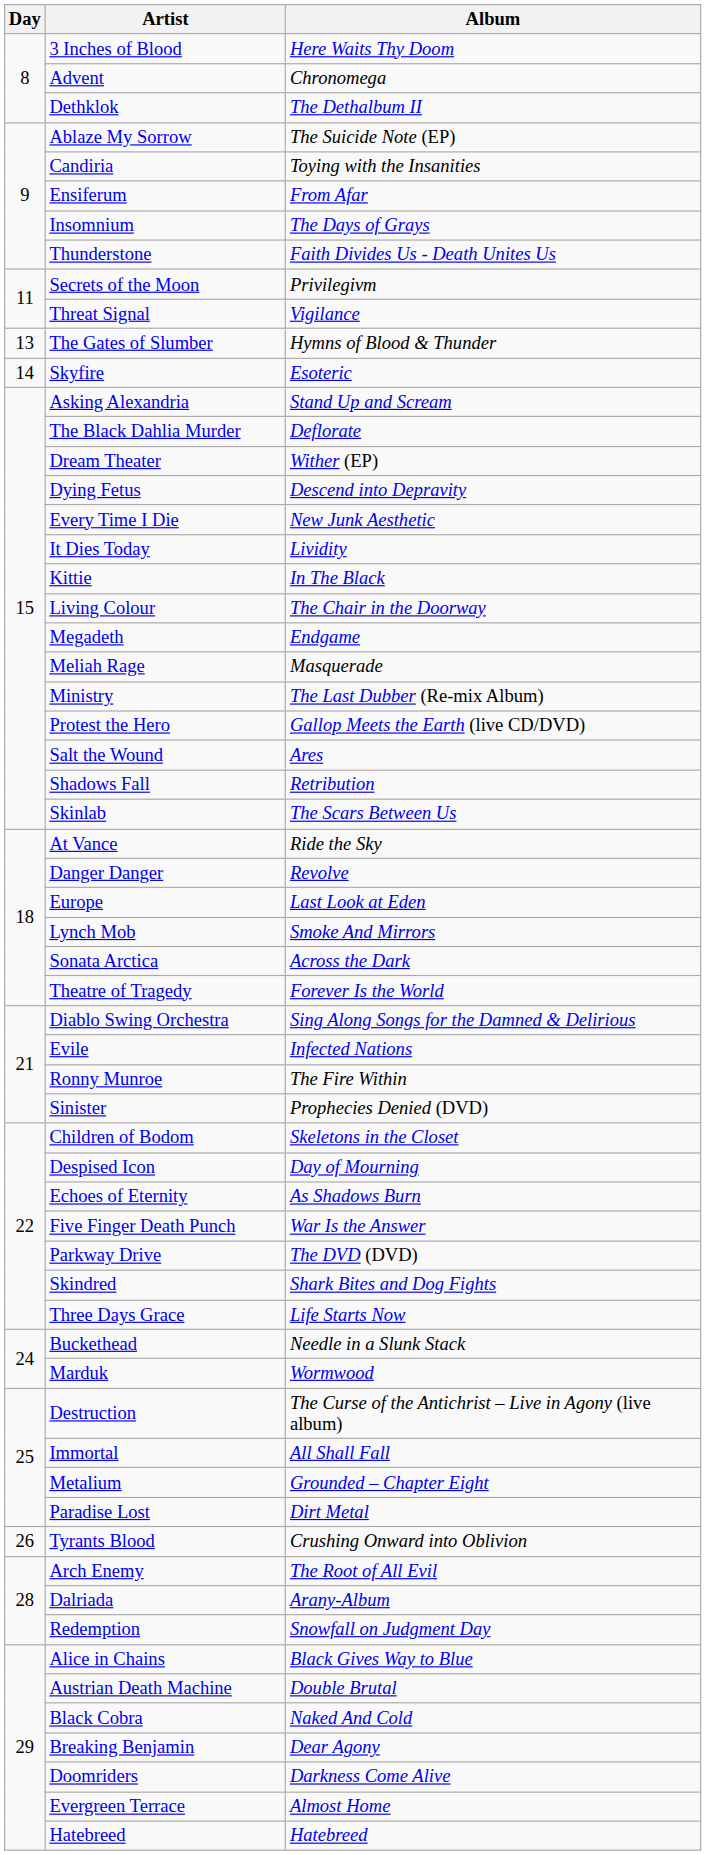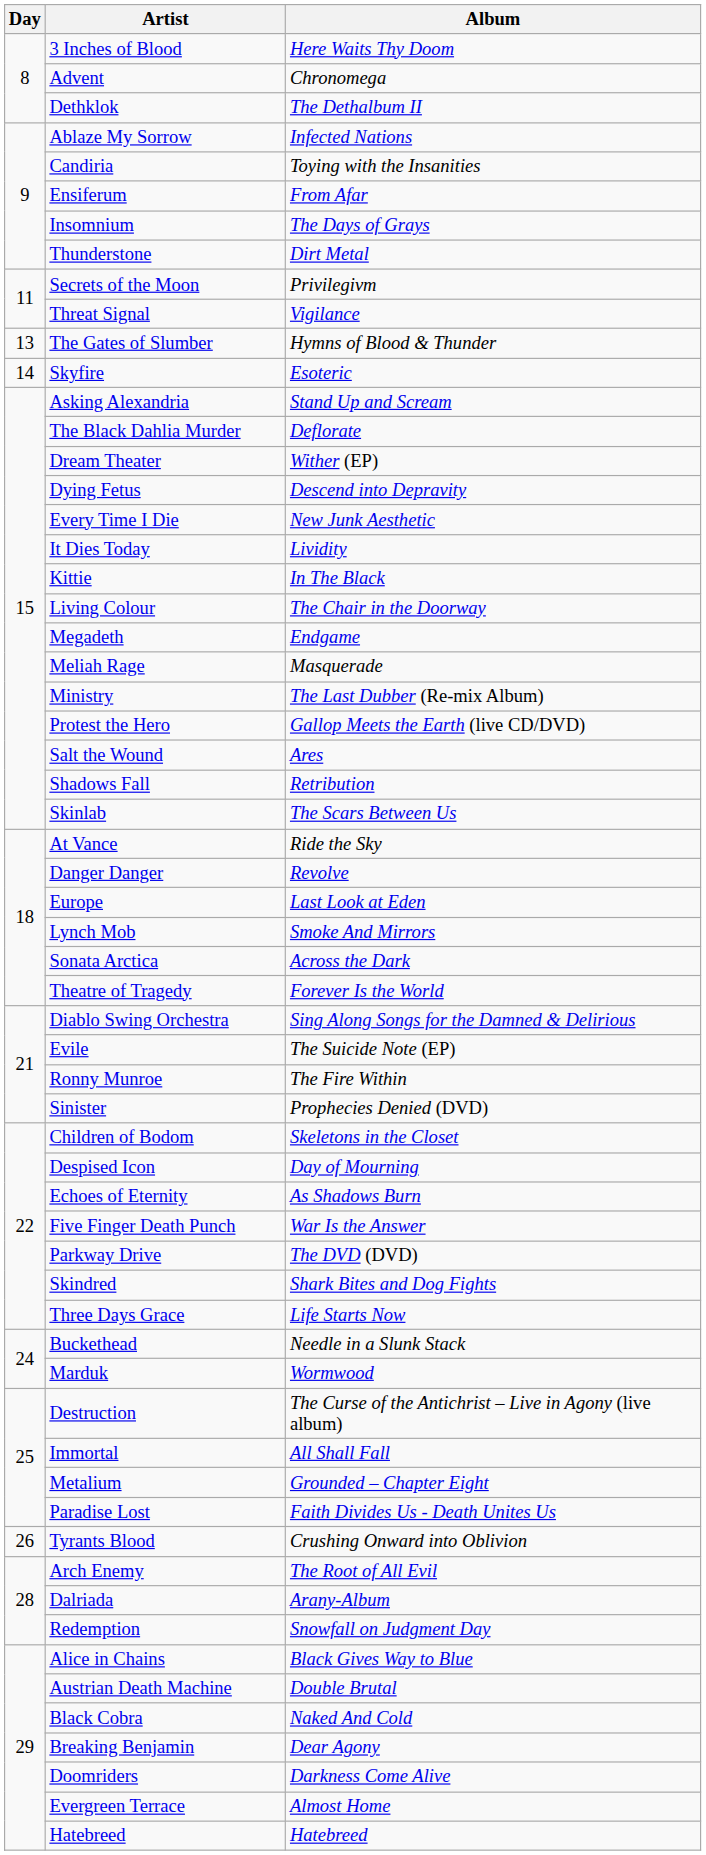Ablaze My Sorrow | Album: The Suicide Note (EP) -> Infected Nations
Thunderstone | Album: Faith Divides Us - Death Unites Us -> Dirt Metal
Evile | Album: Infected Nations -> The Suicide Note (EP)
Paradise Lost | Album: Dirt Metal -> Faith Divides Us - Death Unites Us
